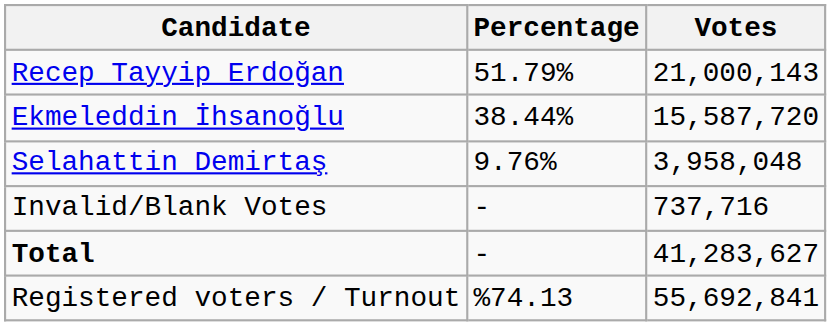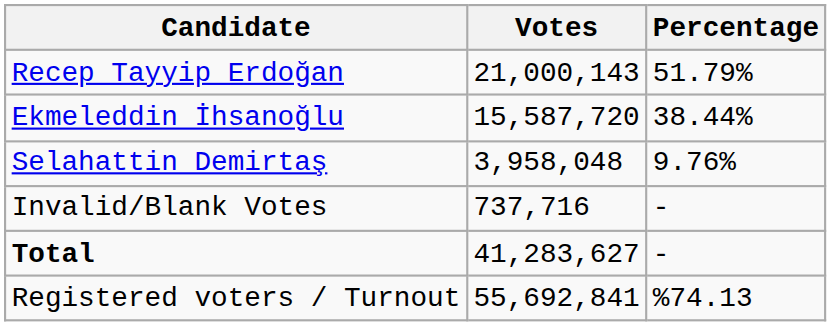columns swapped: Votes <-> Percentage
